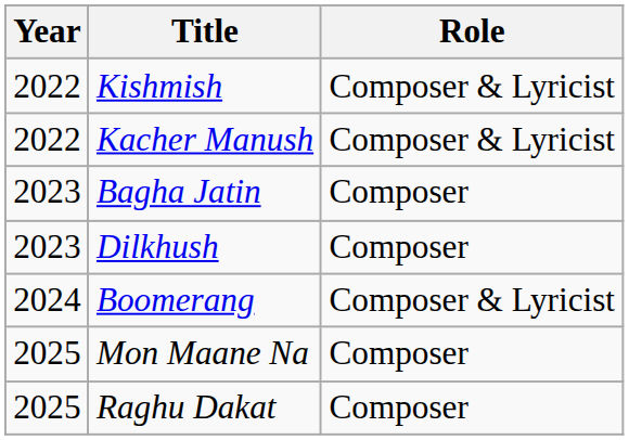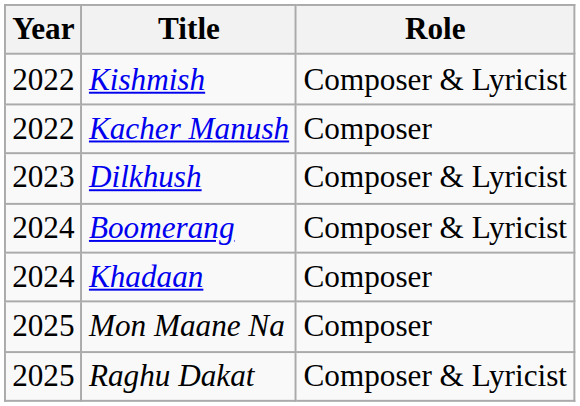Kacher Manush | Role: Composer & Lyricist -> Composer
- row: 2023 | Bagha Jatin | Composer
Dilkhush | Role: Composer -> Composer & Lyricist
+ row: 2024 | Khadaan | Composer
Raghu Dakat | Role: Composer -> Composer & Lyricist
